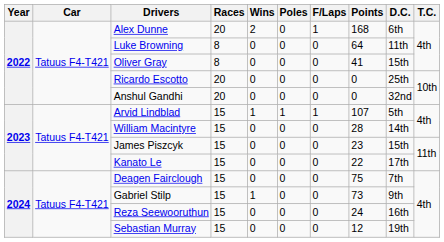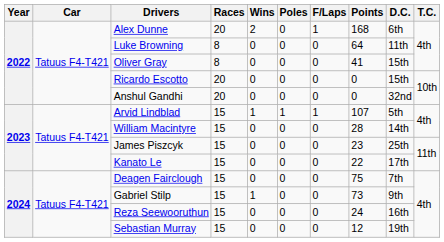Ricardo Escotto | D.C.: 25th -> 15th
James Piszcyk | D.C.: 15th -> 25th
